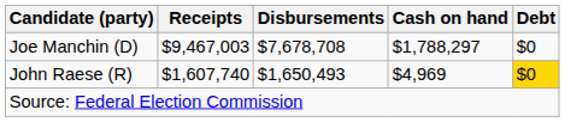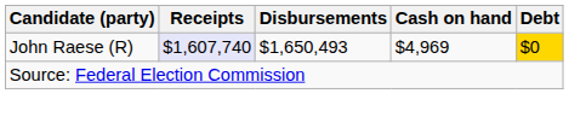- row: Joe Manchin (D) | $9,467,003 | $7,678,708 | $1,788,297 | $0
John Raese (R) | Receipts: no background -> lavender background
